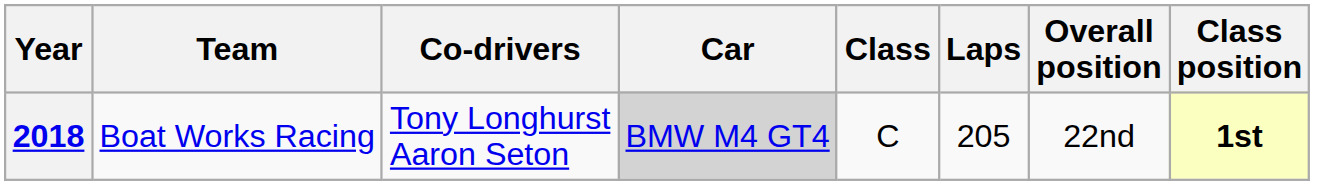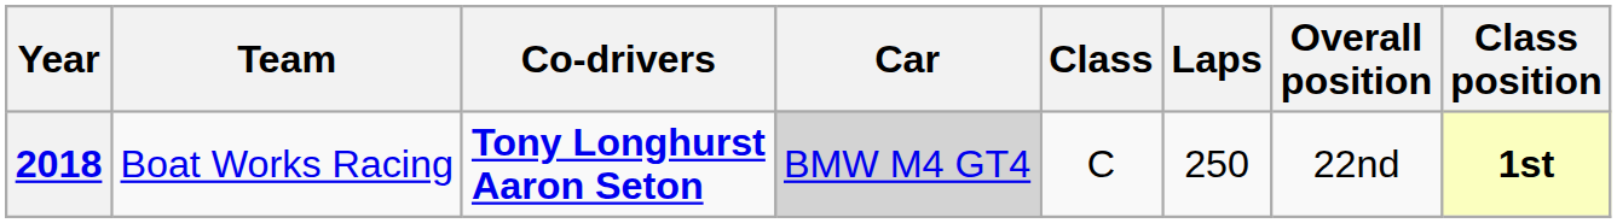2018 | Co-drivers: normal -> bold
2018 | Laps: 205 -> 250
